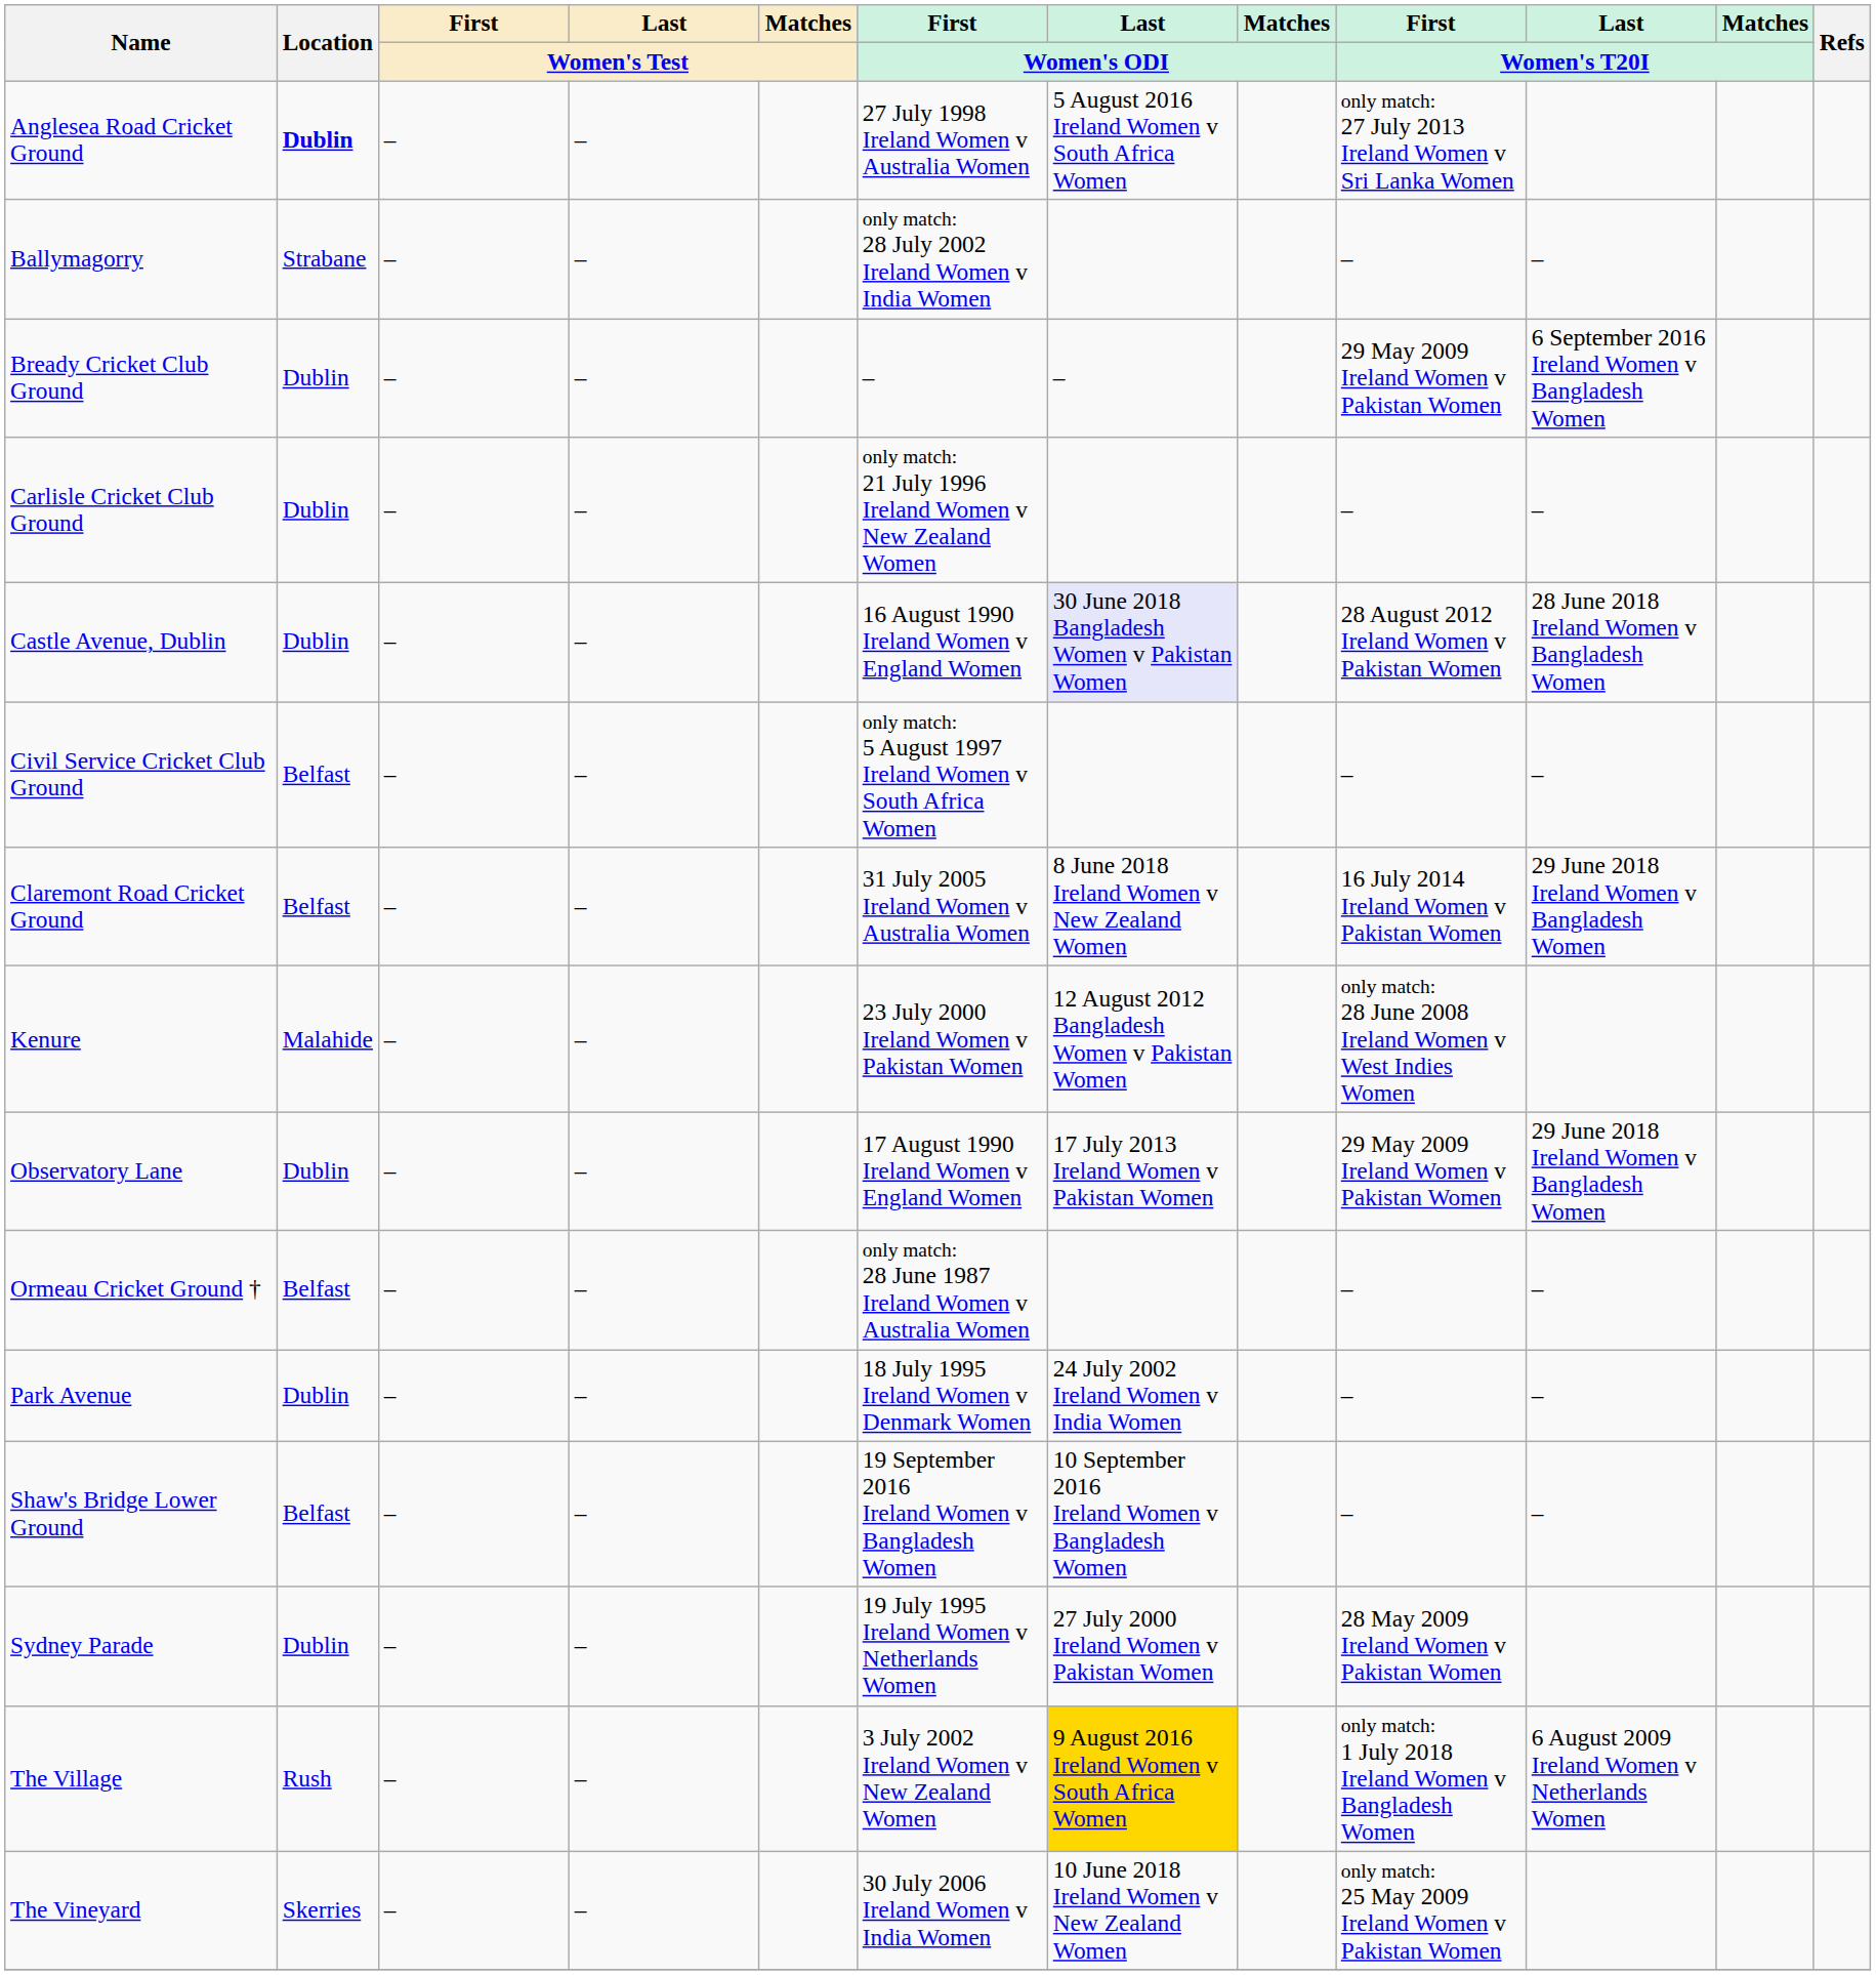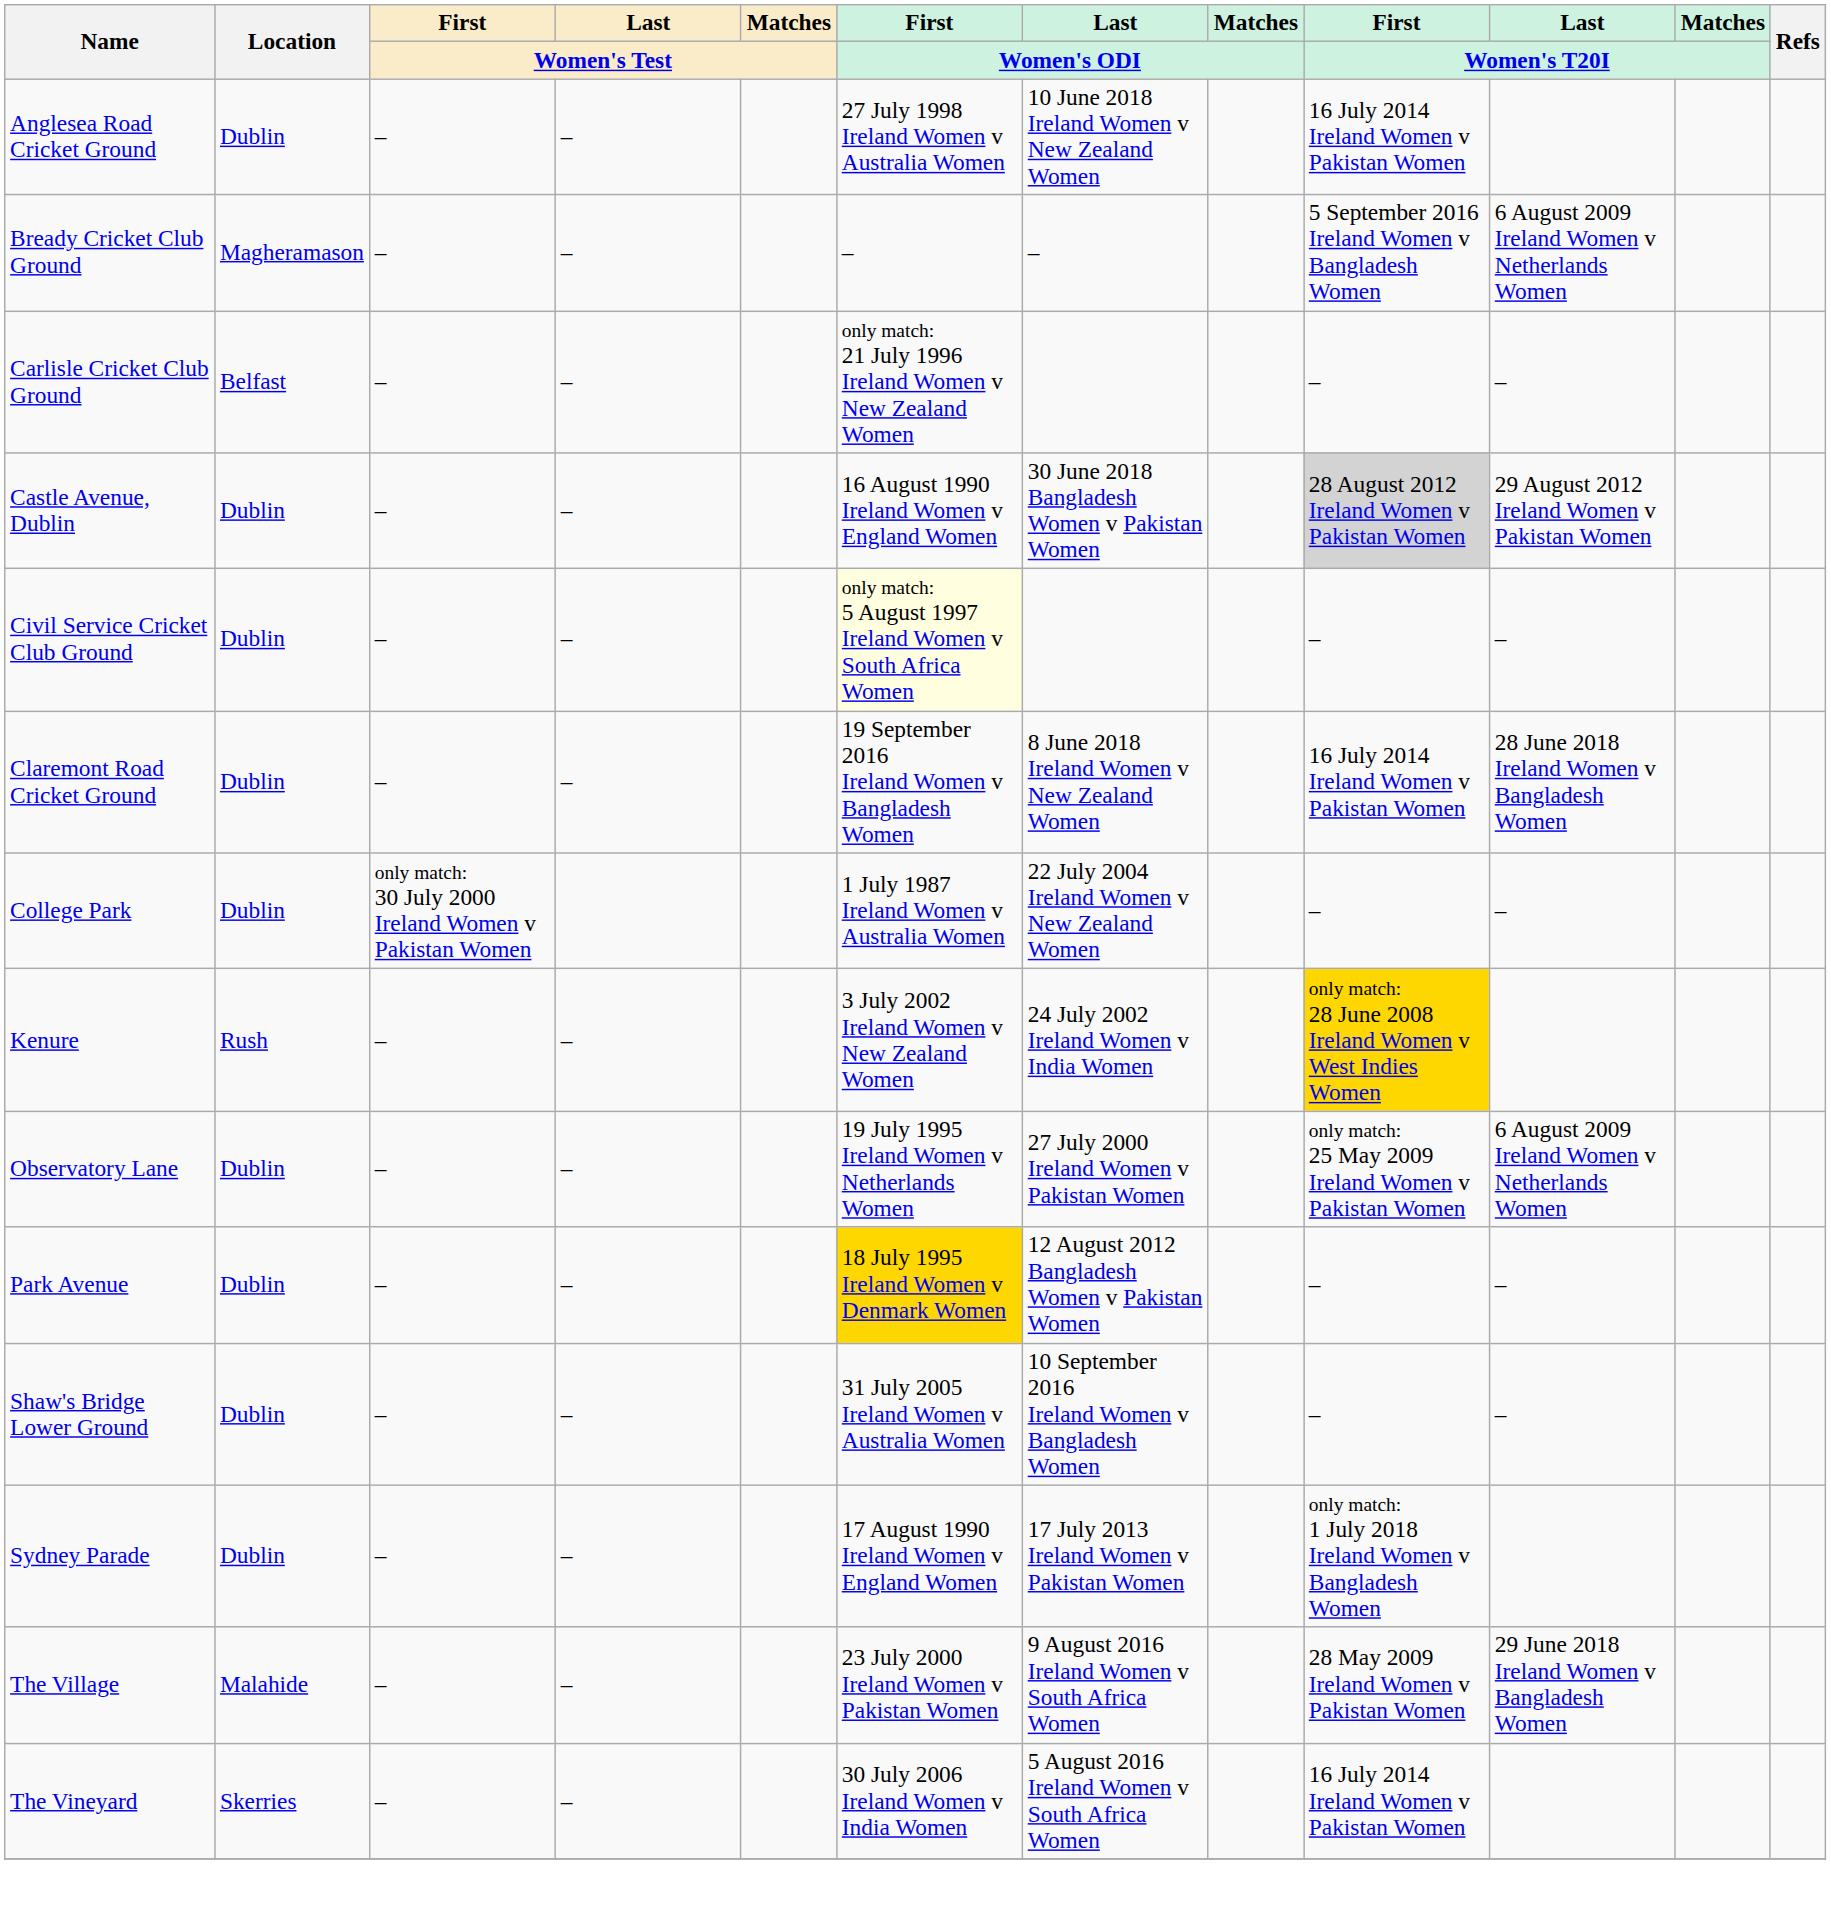Anglesea Road Cricket Ground | Location: bold -> normal
Anglesea Road Cricket Ground | Last / Women's ODI: 5 August 2016 Ireland Women v South Africa Women -> 10 June 2018 Ireland Women v New Zealand Women
Anglesea Road Cricket Ground | First / Women's T20I: only match: 27 July 2013 Ireland Women v Sri Lanka Women -> 16 July 2014 Ireland Women v Pakistan Women
- row: Ballymagorry | Strabane | – | – | only match: 28 July 2002 Ireland Women v India Women | – | –
Bready Cricket Club Ground | Location: Dublin -> Magheramason
Bready Cricket Club Ground | First / Women's T20I: 29 May 2009 Ireland Women v Pakistan Women -> 5 September 2016 Ireland Women v Bangladesh Women
Bready Cricket Club Ground | Last / Women's T20I: 6 September 2016 Ireland Women v Bangladesh Women -> 6 August 2009 Ireland Women v Netherlands Women
Carlisle Cricket Club Ground | Location: Dublin -> Belfast
Castle Avenue, Dublin | Last / Women's ODI: lavender background -> no background
Castle Avenue, Dublin | First / Women's T20I: no background -> lightgrey background
Castle Avenue, Dublin | Last / Women's T20I: 28 June 2018 Ireland Women v Bangladesh Women -> 29 August 2012 Ireland Women v Pakistan Women
Civil Service Cricket Club Ground | Location: Belfast -> Dublin
Civil Service Cricket Club Ground | First / Women's ODI: no background -> lightyellow background
Claremont Road Cricket Ground | Location: Belfast -> Dublin
Claremont Road Cricket Ground | First / Women's ODI: 31 July 2005 Ireland Women v Australia Women -> 19 September 2016 Ireland Women v Bangladesh Women
Claremont Road Cricket Ground | Last / Women's T20I: 29 June 2018 Ireland Women v Bangladesh Women -> 28 June 2018 Ireland Women v Bangladesh Women
+ row: College Park | Dublin | only match: 30 July 2000 Ireland Women v Pakistan Women | 1 July 1987 Ireland Women v Australia Women | 22 July 2004 Ireland Women v New Zealand Women | – | –
Kenure | Location: Malahide -> Rush
Kenure | First / Women's ODI: 23 July 2000 Ireland Women v Pakistan Women -> 3 July 2002 Ireland Women v New Zealand Women
Kenure | Last / Women's ODI: 12 August 2012 Bangladesh Women v Pakistan Women -> 24 July 2002 Ireland Women v India Women
Kenure | First / Women's T20I: no background -> gold background
Observatory Lane | First / Women's ODI: 17 August 1990 Ireland Women v England Women -> 19 July 1995 Ireland Women v Netherlands Women
Observatory Lane | Last / Women's ODI: 17 July 2013 Ireland Women v Pakistan Women -> 27 July 2000 Ireland Women v Pakistan Women
Observatory Lane | First / Women's T20I: 29 May 2009 Ireland Women v Pakistan Women -> only match: 25 May 2009 Ireland Women v Pakistan Women
Observatory Lane | Last / Women's T20I: 29 June 2018 Ireland Women v Bangladesh Women -> 6 August 2009 Ireland Women v Netherlands Women
- row: Ormeau Cricket Ground † | Belfast | – | – | only match: 28 June 1987 Ireland Women v Australia Women | – | –
Park Avenue | First / Women's ODI: no background -> gold background
Park Avenue | Last / Women's ODI: 24 July 2002 Ireland Women v India Women -> 12 August 2012 Bangladesh Women v Pakistan Women
Shaw's Bridge Lower Ground | Location: Belfast -> Dublin
Shaw's Bridge Lower Ground | First / Women's ODI: 19 September 2016 Ireland Women v Bangladesh Women -> 31 July 2005 Ireland Women v Australia Women
Sydney Parade | First / Women's ODI: 19 July 1995 Ireland Women v Netherlands Women -> 17 August 1990 Ireland Women v England Women
Sydney Parade | Last / Women's ODI: 27 July 2000 Ireland Women v Pakistan Women -> 17 July 2013 Ireland Women v Pakistan Women
Sydney Parade | First / Women's T20I: 28 May 2009 Ireland Women v Pakistan Women -> only match: 1 July 2018 Ireland Women v Bangladesh Women
The Village | Location: Rush -> Malahide
The Village | First / Women's ODI: 3 July 2002 Ireland Women v New Zealand Women -> 23 July 2000 Ireland Women v Pakistan Women
The Village | Last / Women's ODI: gold background -> no background
The Village | First / Women's T20I: only match: 1 July 2018 Ireland Women v Bangladesh Women -> 28 May 2009 Ireland Women v Pakistan Women
The Village | Last / Women's T20I: 6 August 2009 Ireland Women v Netherlands Women -> 29 June 2018 Ireland Women v Bangladesh Women
The Vineyard | Last / Women's ODI: 10 June 2018 Ireland Women v New Zealand Women -> 5 August 2016 Ireland Women v South Africa Women
The Vineyard | First / Women's T20I: only match: 25 May 2009 Ireland Women v Pakistan Women -> 16 July 2014 Ireland Women v Pakistan Women
